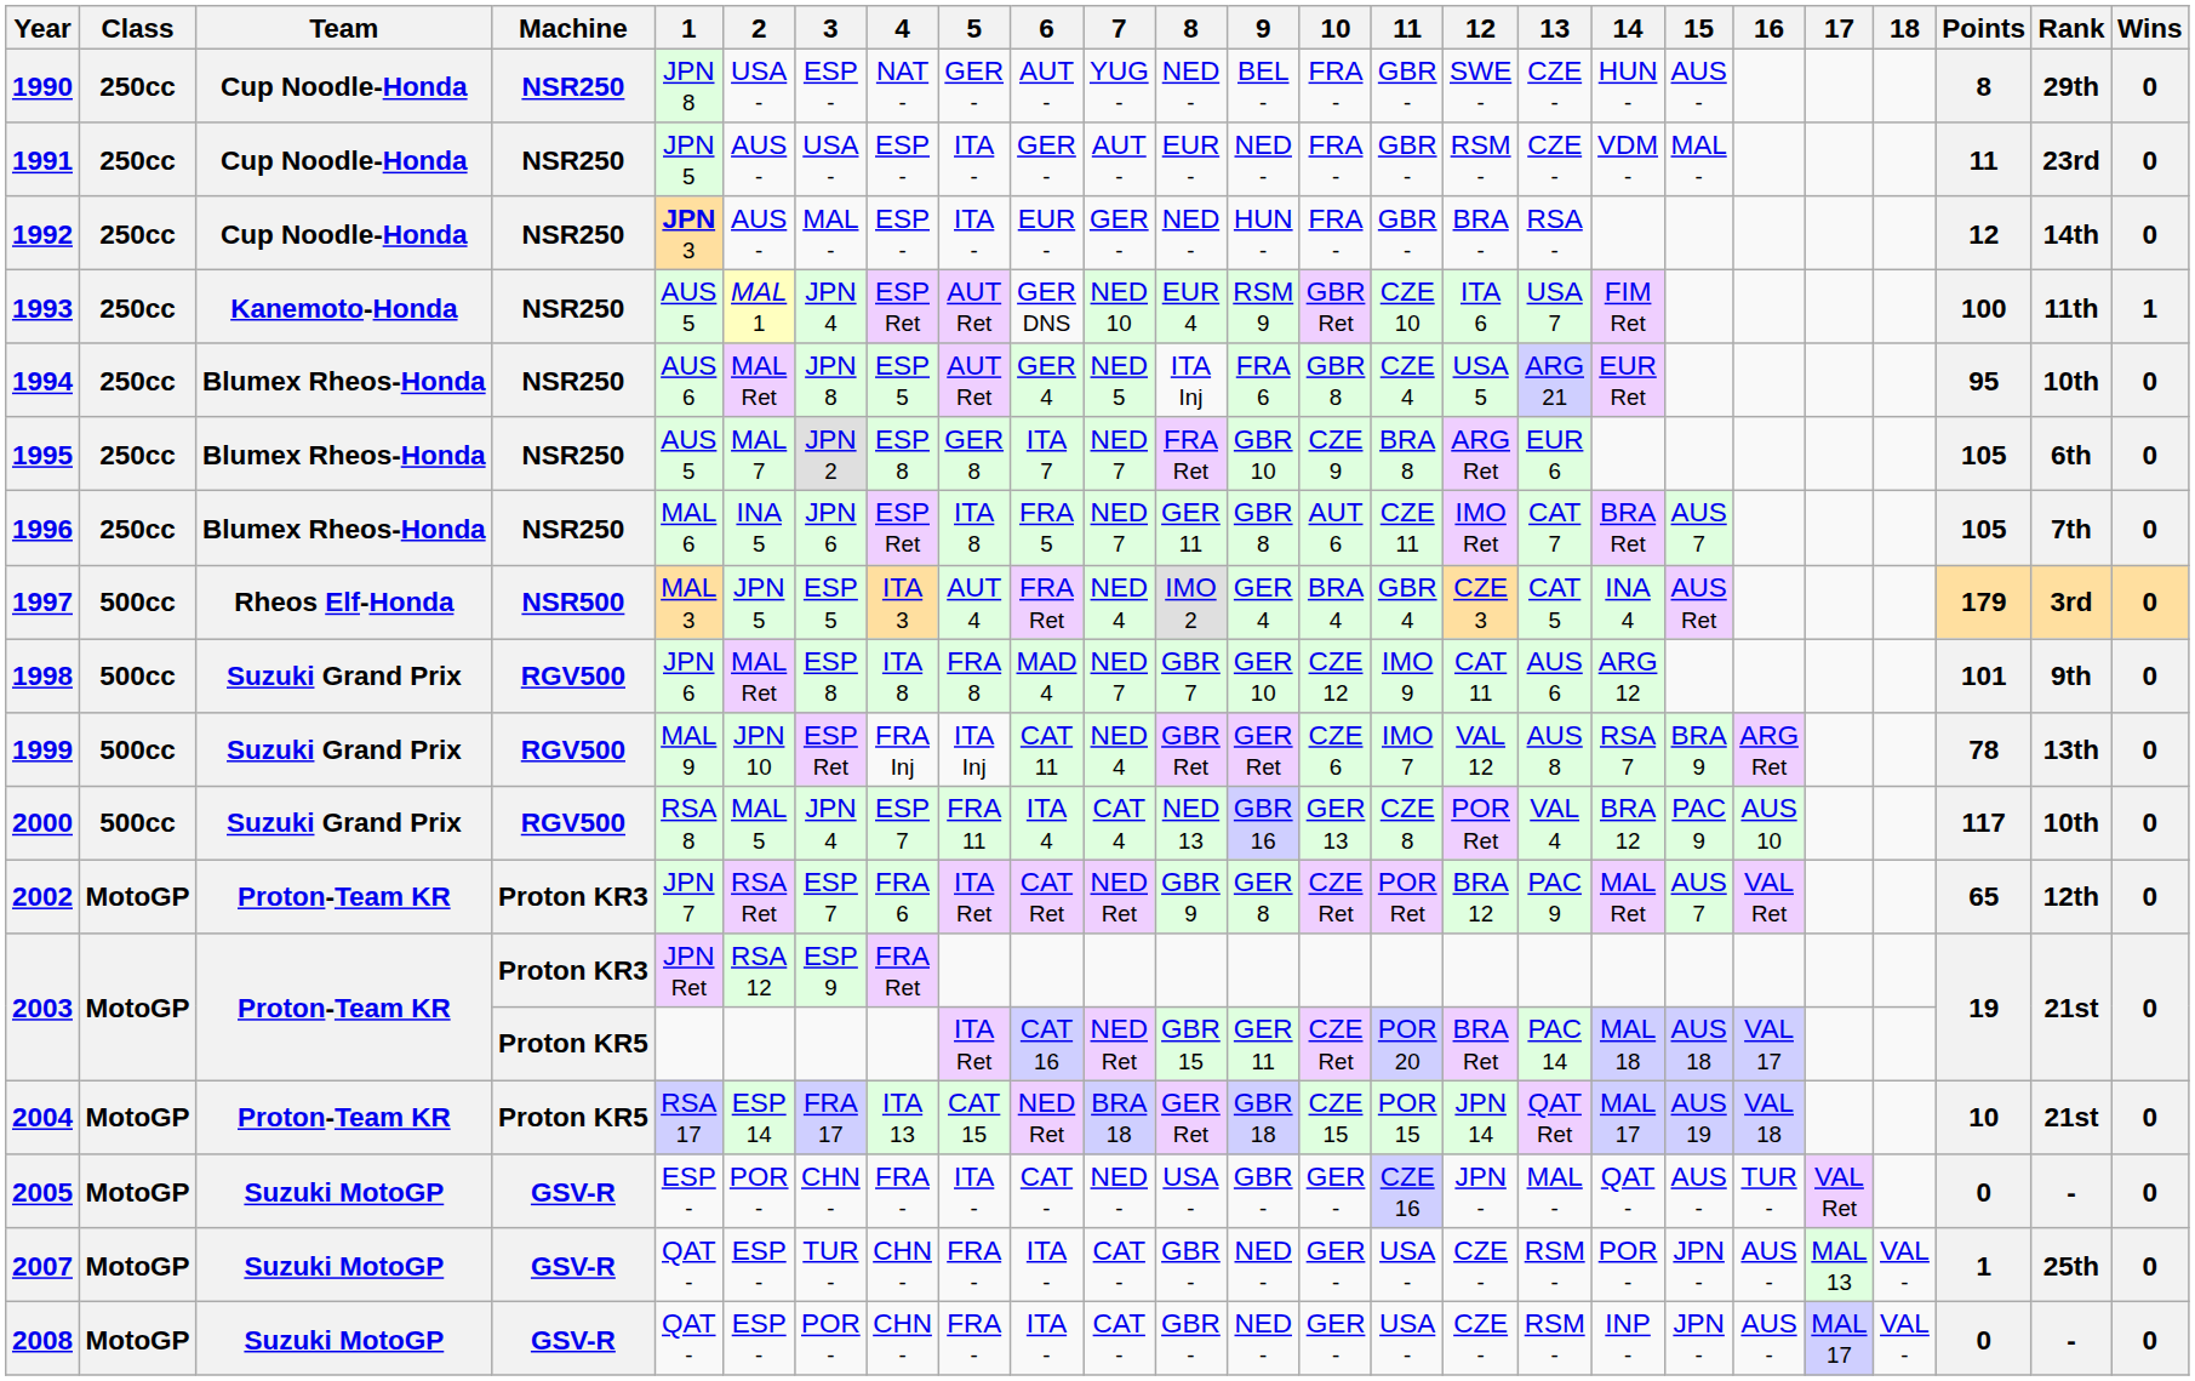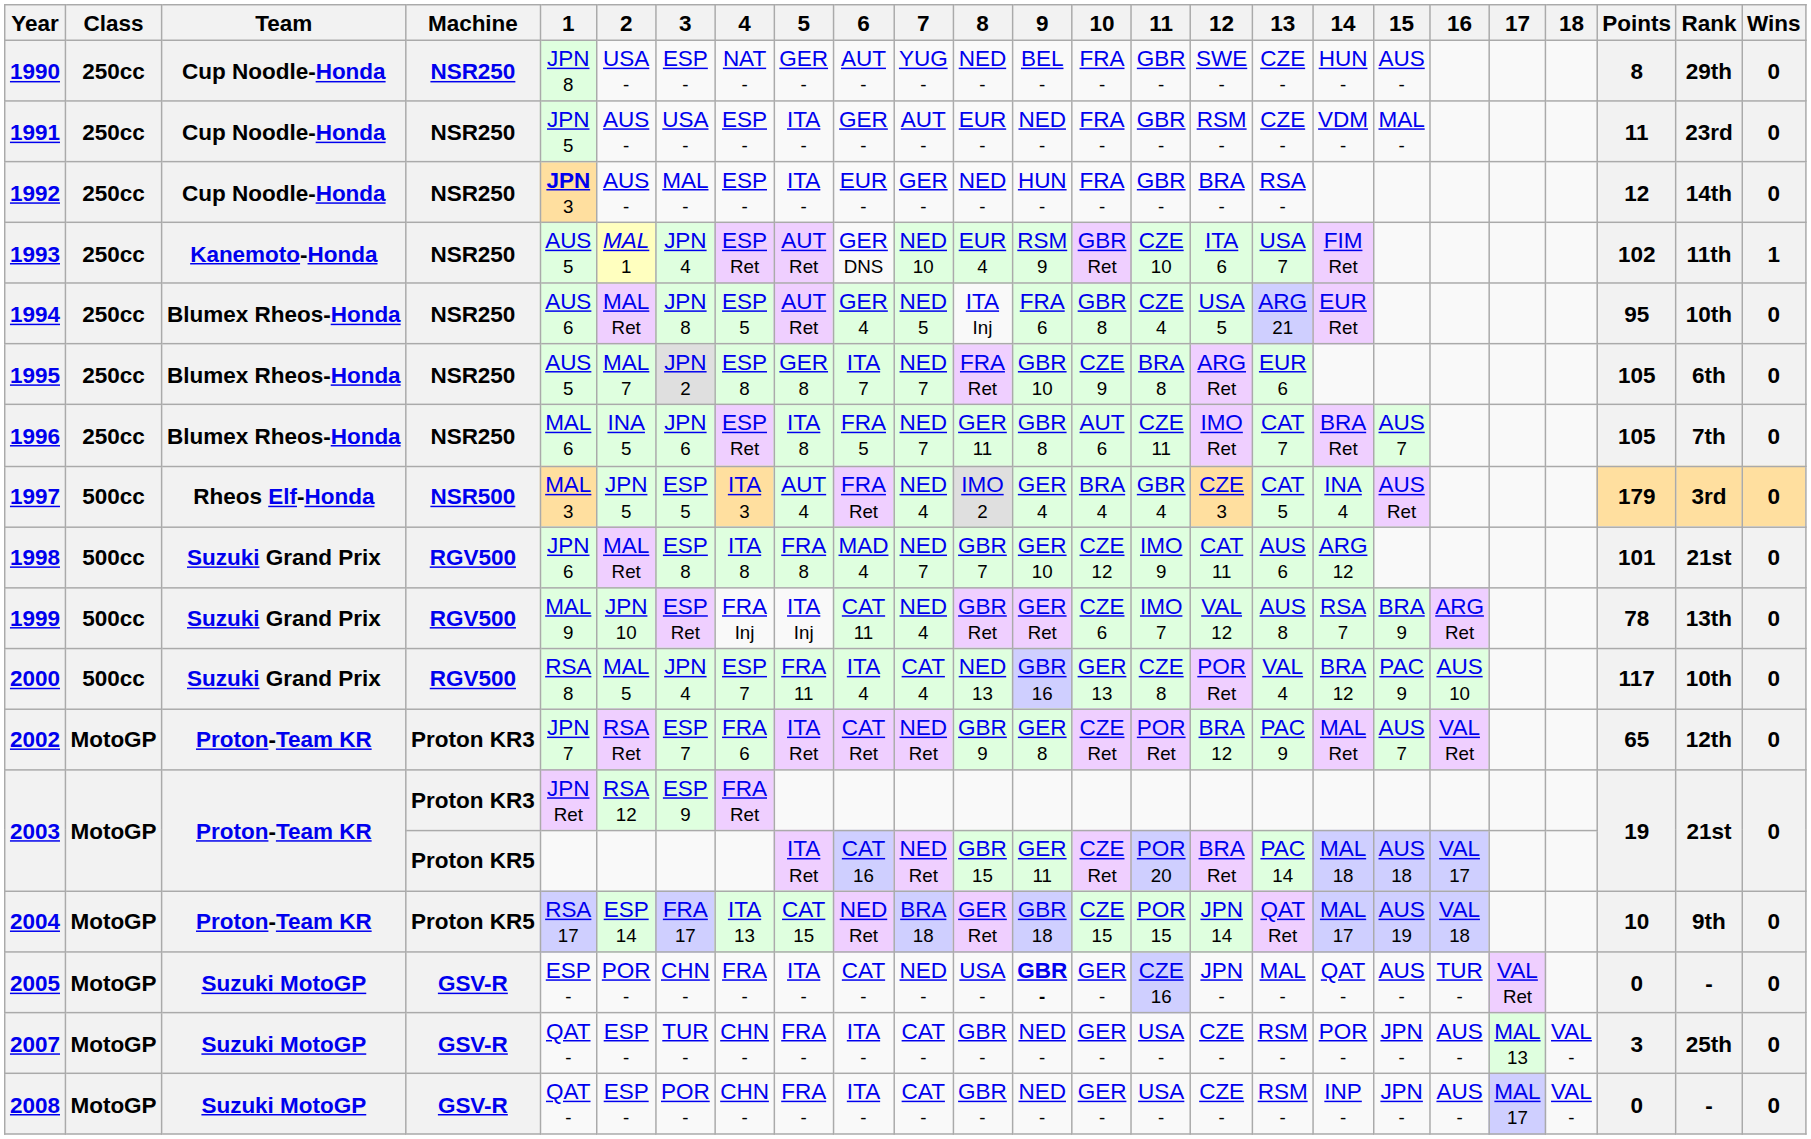1993 | Points: 100 -> 102
1998 | Rank: 9th -> 21st
2004 | Rank: 21st -> 9th
2005 | 9: normal -> bold
2007 | Points: 1 -> 3
